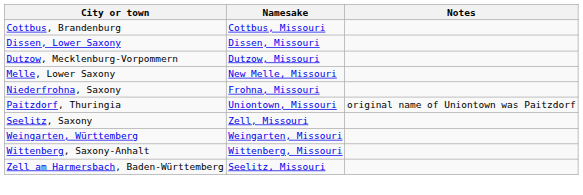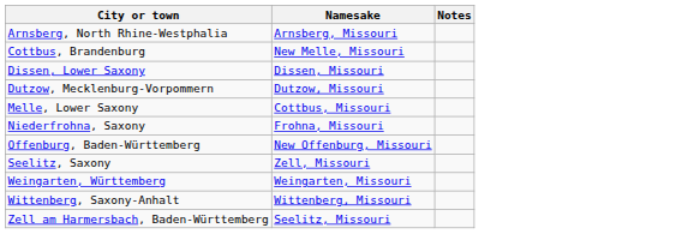+ row: Arnsberg, North Rhine-Westphalia | Arnsberg, Missouri
Cottbus, Brandenburg | Namesake: Cottbus, Missouri -> New Melle, Missouri
Melle, Lower Saxony | Namesake: New Melle, Missouri -> Cottbus, Missouri
+ row: Offenburg, Baden-Württemberg | New Offenburg, Missouri
- row: Paitzdorf, Thuringia | Uniontown, Missouri | original name of Uniontown was Paitzdorf
